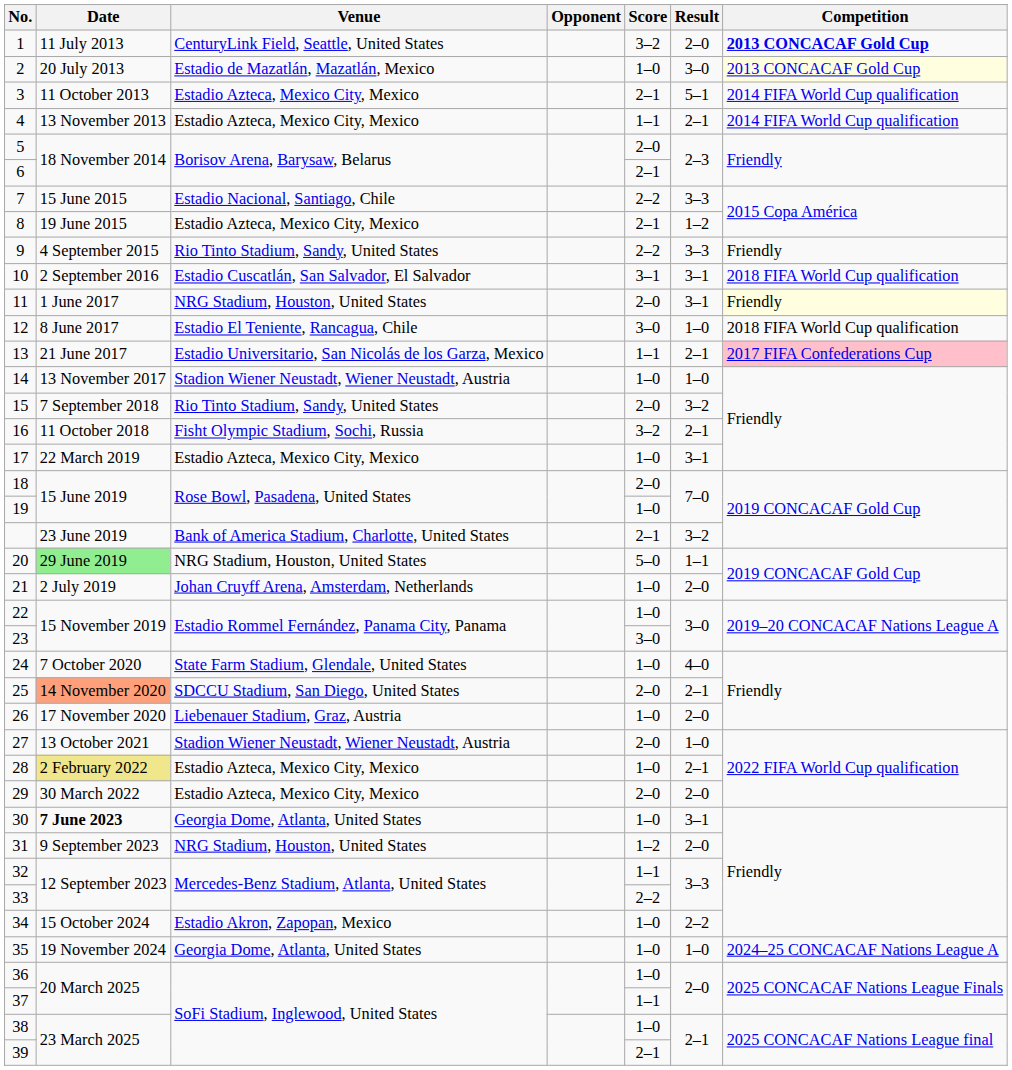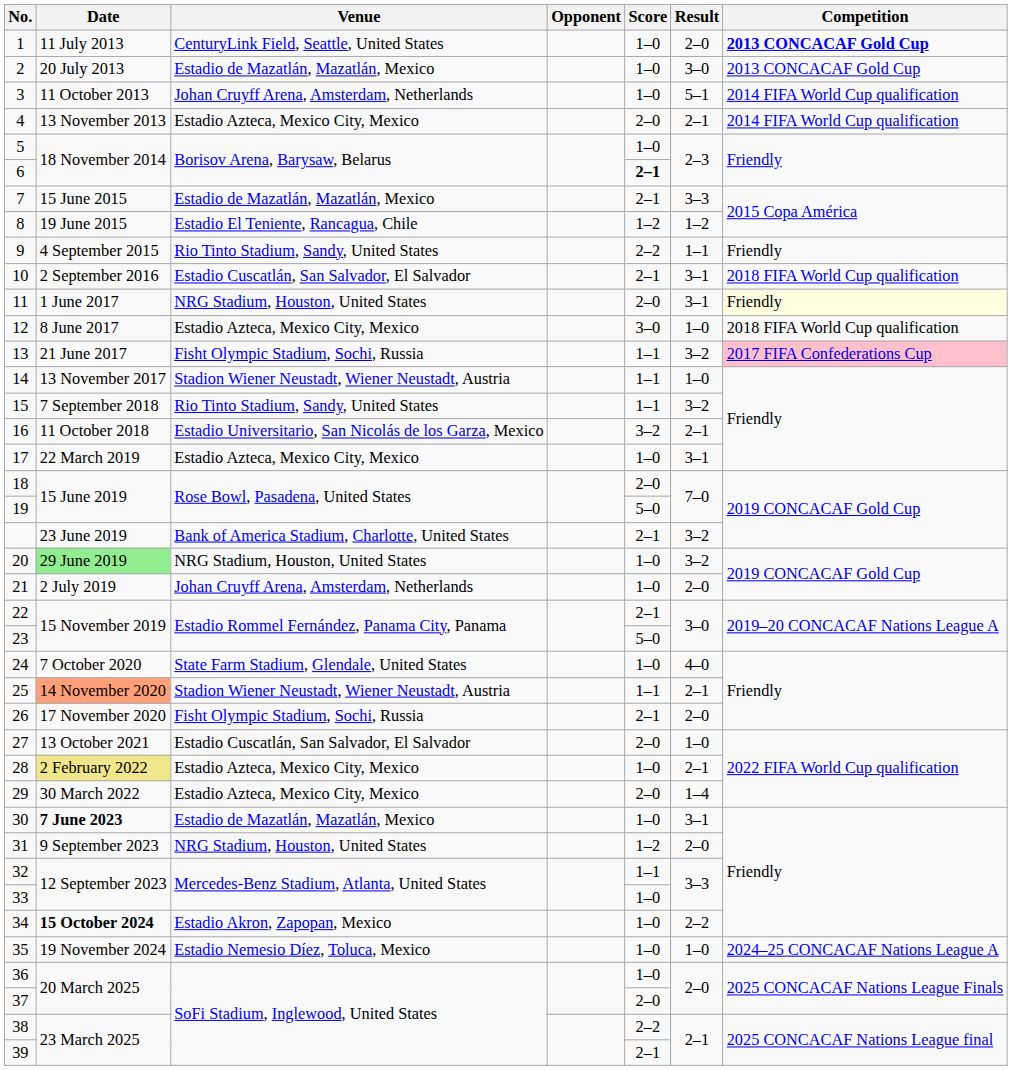1 | Score: 3–2 -> 1–0
2 | Competition: lightyellow background -> no background
3 | Venue: Estadio Azteca, Mexico City, Mexico -> Johan Cruyff Arena, Amsterdam, Netherlands
3 | Score: 2–1 -> 1–0
4 | Score: 1–1 -> 2–0
5 | Score: 2–0 -> 1–0
6 | Score: normal -> bold
7 | Venue: Estadio Nacional, Santiago, Chile -> Estadio de Mazatlán, Mazatlán, Mexico
7 | Score: 2–2 -> 2–1
8 | Venue: Estadio Azteca, Mexico City, Mexico -> Estadio El Teniente, Rancagua, Chile
8 | Score: 2–1 -> 1–2
9 | Result: 3–3 -> 1–1
10 | Score: 3–1 -> 2–1
12 | Venue: Estadio El Teniente, Rancagua, Chile -> Estadio Azteca, Mexico City, Mexico
13 | Venue: Estadio Universitario, San Nicolás de los Garza, Mexico -> Fisht Olympic Stadium, Sochi, Russia
13 | Result: 2–1 -> 3–2
14 | Score: 1–0 -> 1–1
15 | Score: 2–0 -> 1–1
16 | Venue: Fisht Olympic Stadium, Sochi, Russia -> Estadio Universitario, San Nicolás de los Garza, Mexico
19 | Score: 1–0 -> 5–0
20 | Score: 5–0 -> 1–0
20 | Result: 1–1 -> 3–2
22 | Score: 1–0 -> 2–1
23 | Score: 3–0 -> 5–0
25 | Venue: SDCCU Stadium, San Diego, United States -> Stadion Wiener Neustadt, Wiener Neustadt, Austria
25 | Score: 2–0 -> 1–1
26 | Venue: Liebenauer Stadium, Graz, Austria -> Fisht Olympic Stadium, Sochi, Russia
26 | Score: 1–0 -> 2–1
27 | Venue: Stadion Wiener Neustadt, Wiener Neustadt, Austria -> Estadio Cuscatlán, San Salvador, El Salvador
29 | Result: 2–0 -> 1–4
30 | Venue: Georgia Dome, Atlanta, United States -> Estadio de Mazatlán, Mazatlán, Mexico
33 | Score: 2–2 -> 1–0
34 | Date: normal -> bold
35 | Venue: Georgia Dome, Atlanta, United States -> Estadio Nemesio Díez, Toluca, Mexico
37 | Score: 1–1 -> 2–0
38 | Score: 1–0 -> 2–2
